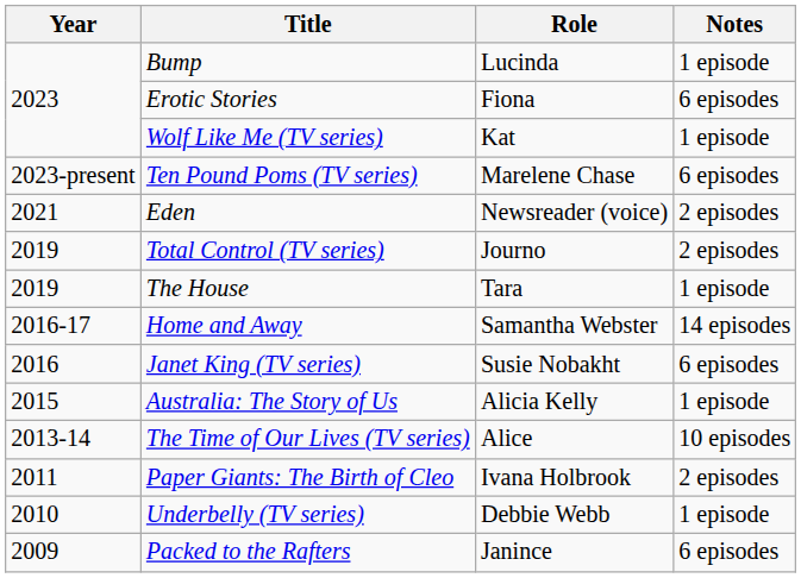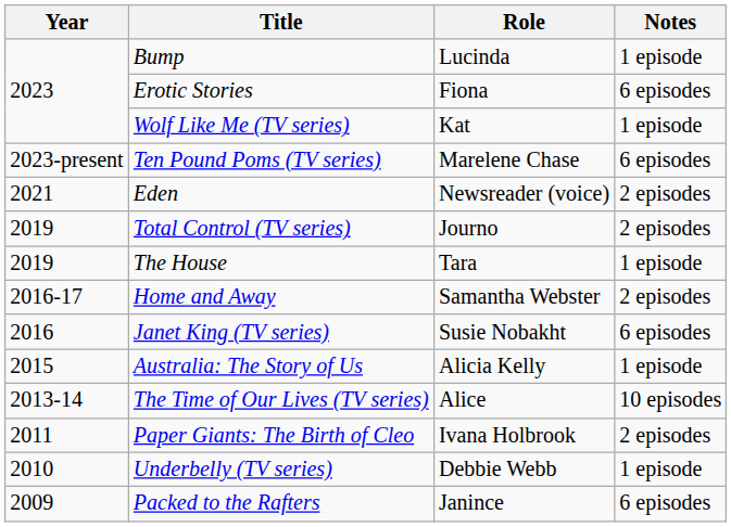Home and Away | Notes: 14 episodes -> 2 episodes
